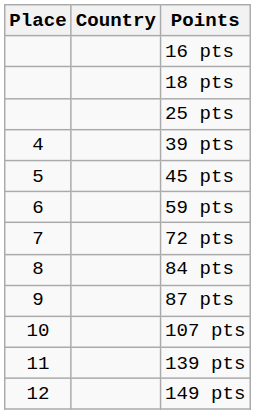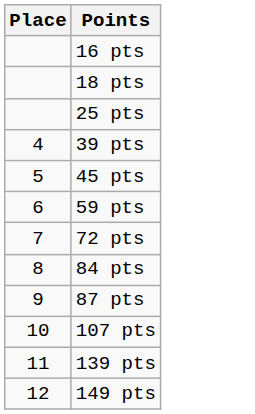- column: Country
